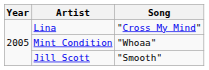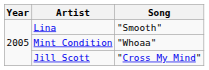Lina | Song: "Cross My Mind" -> "Smooth"
Jill Scott | Song: "Smooth" -> "Cross My Mind"
